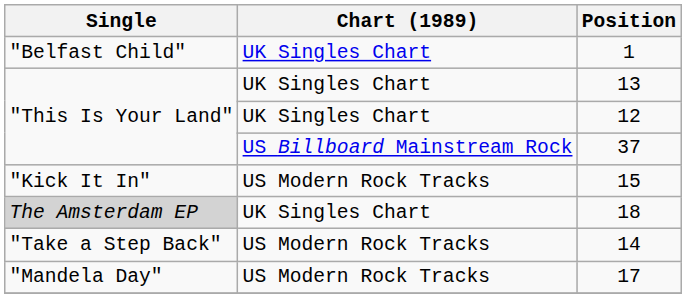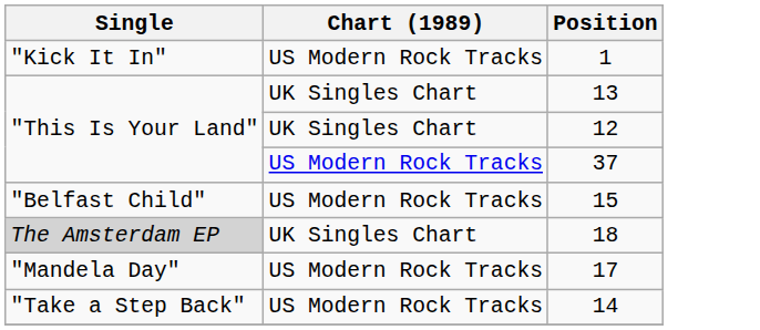1 | Single: "Belfast Child" -> "Kick It In"
1 | Chart (1989): UK Singles Chart -> US Modern Rock Tracks
37 | Chart (1989): US Billboard Mainstream Rock -> US Modern Rock Tracks
15 | Single: "Kick It In" -> "Belfast Child"
rows swapped: 17 <-> 14
